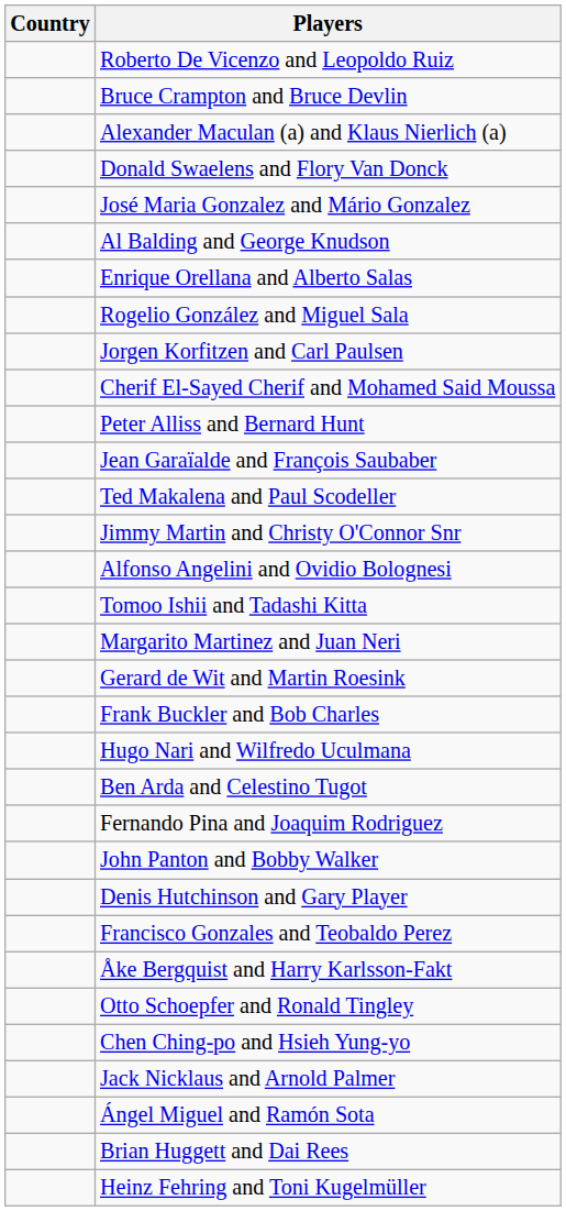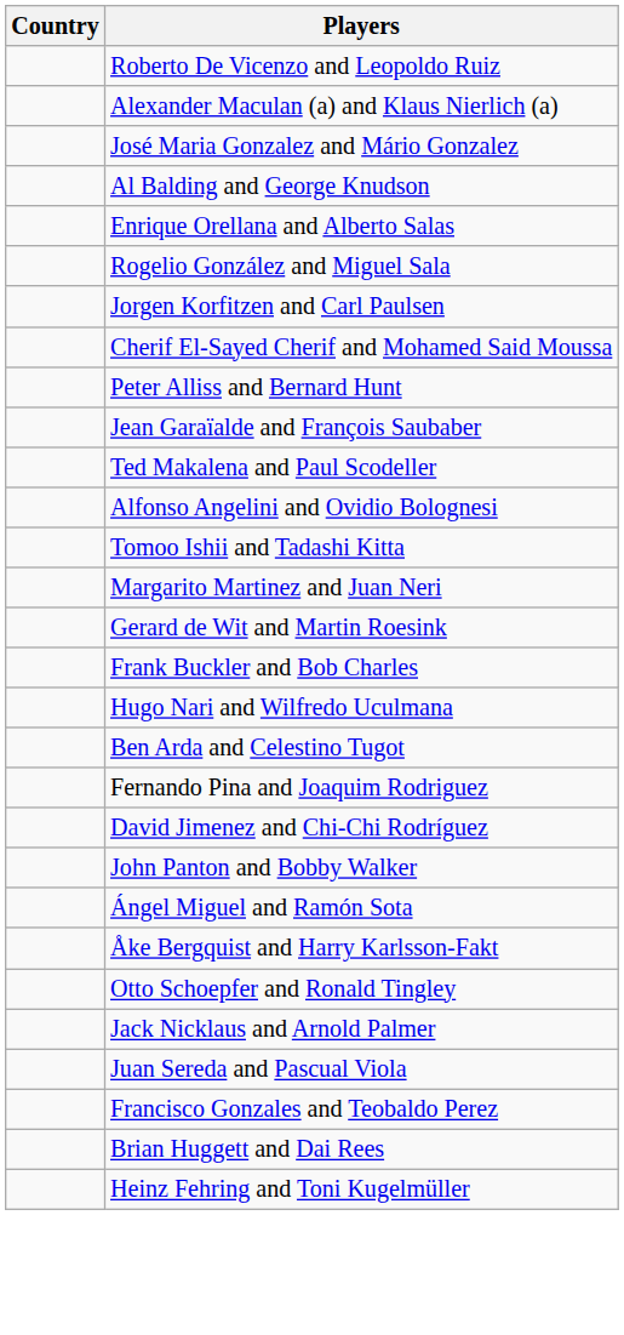- row: Bruce Crampton and Bruce Devlin
- row: Donald Swaelens and Flory Van Donck
- row: Jimmy Martin and Christy O'Connor Snr
+ row: David Jimenez and Chi-Chi Rodríguez
- row: Denis Hutchinson and Gary Player
rows swapped: Ángel Miguel and Ramón Sota <-> Francisco Gonzales and Teobaldo Perez
- row: Chen Ching-po and Hsieh Yung-yo
+ row: Juan Sereda and Pascual Viola
